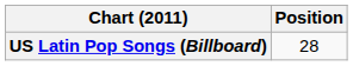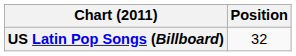US Latin Pop Songs (Billboard) | Position: 28 -> 32
